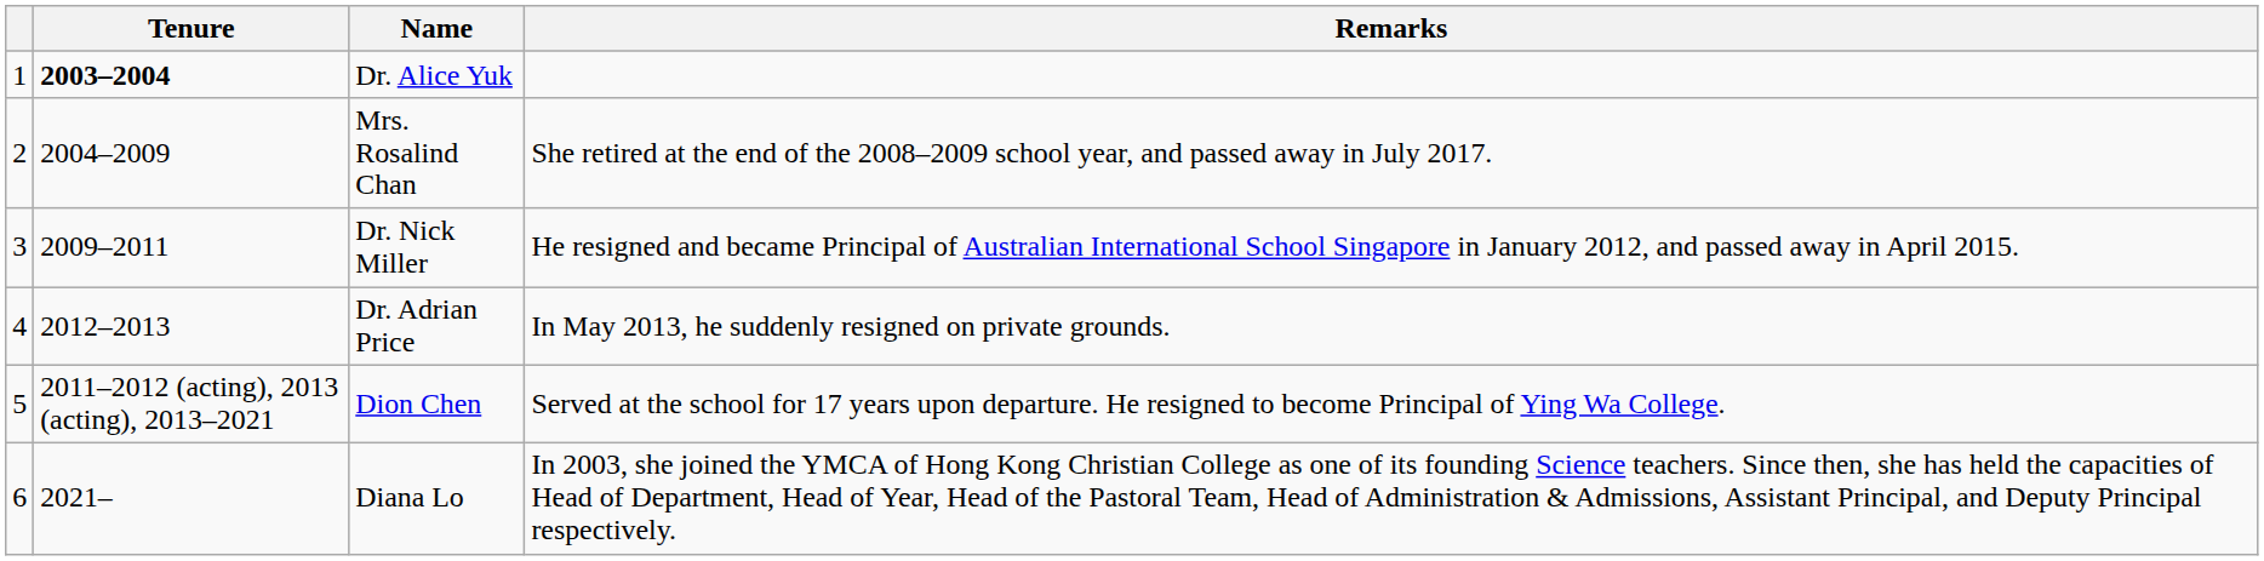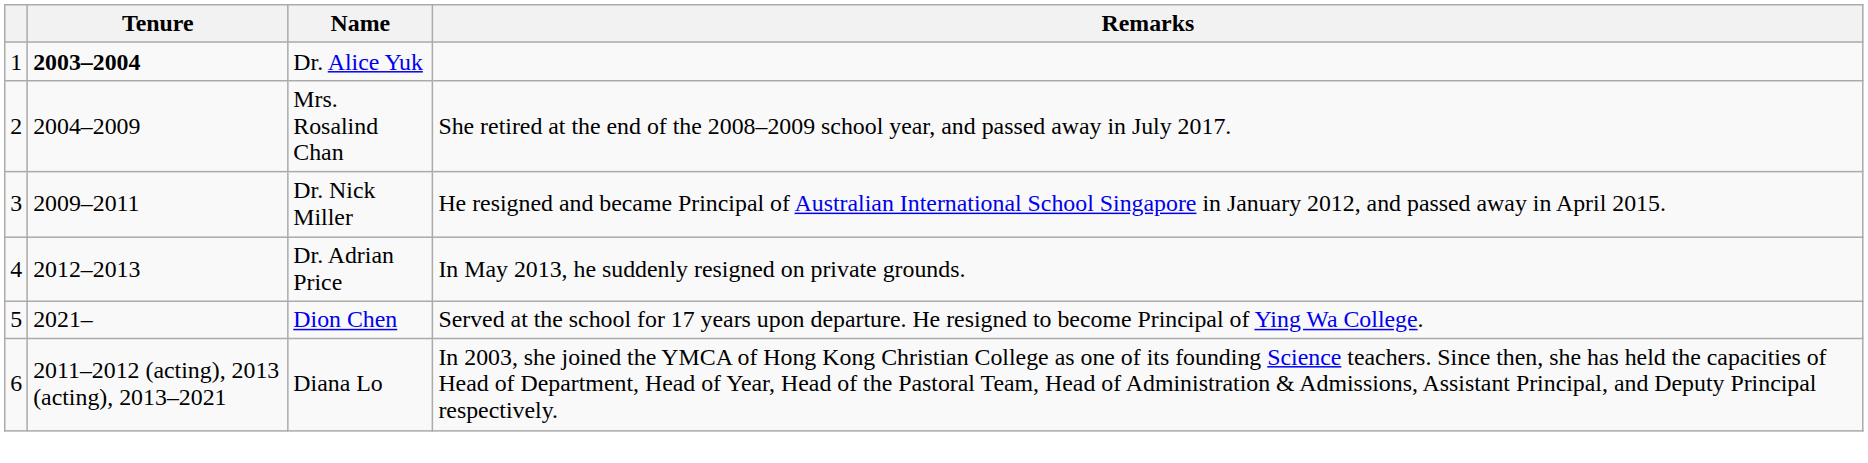Dion Chen | Tenure: 2011–2012 (acting), 2013 (acting), 2013–2021 -> 2021–
Diana Lo | Tenure: 2021– -> 2011–2012 (acting), 2013 (acting), 2013–2021
